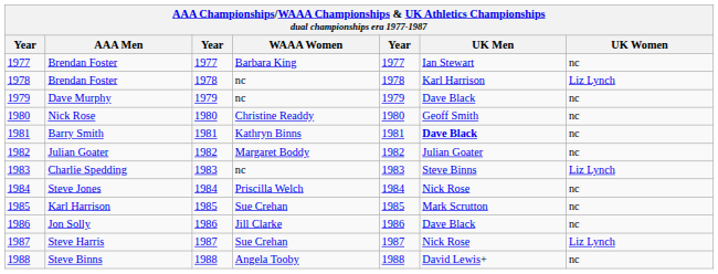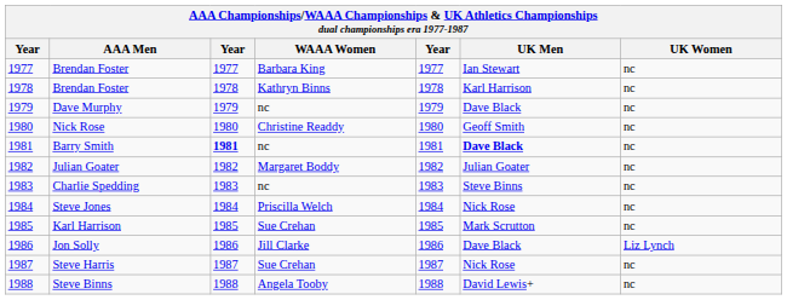1978 / Brendan Foster | WAAA Women: nc -> Kathryn Binns
1978 / Brendan Foster | UK Women: Liz Lynch -> nc
Barry Smith | column 3: normal -> bold
Barry Smith | WAAA Women: Kathryn Binns -> nc
Charlie Spedding | UK Women: Liz Lynch -> nc
Jon Solly | UK Women: nc -> Liz Lynch
Steve Harris | UK Women: Liz Lynch -> nc
